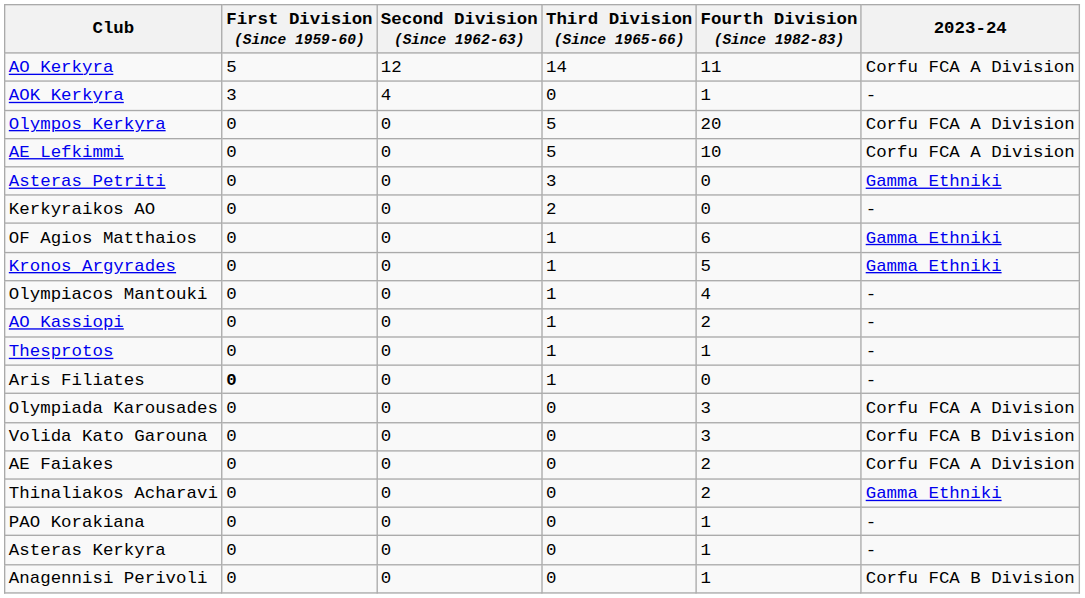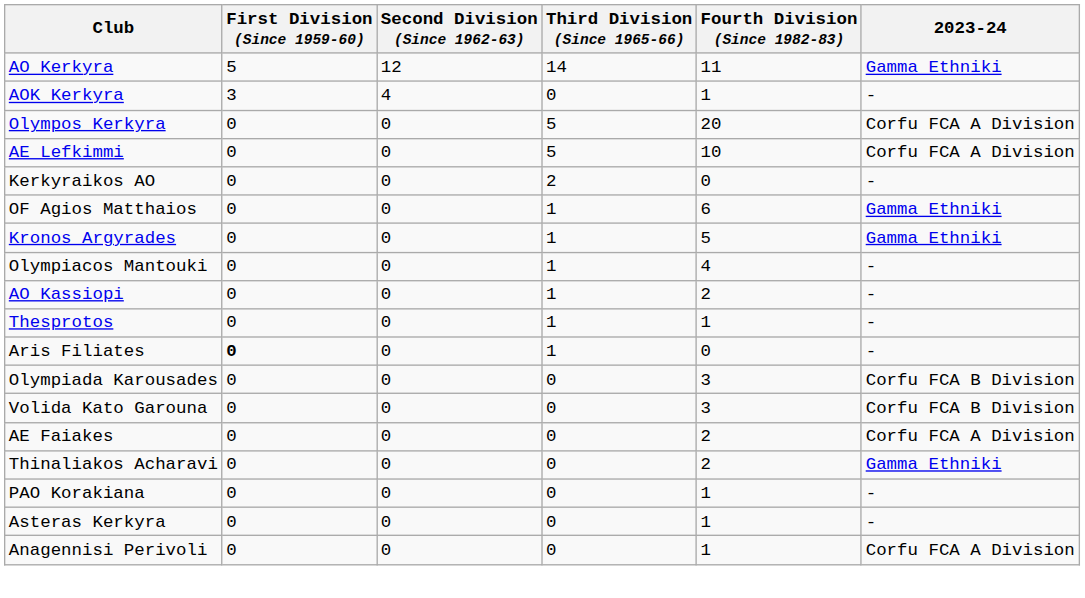AO Kerkyra | 2023-24: Corfu FCA A Division -> Gamma Ethniki
- row: Asteras Petriti | 0 | 0 | 3 | 0 | Gamma Ethniki
Olympiada Karousades | 2023-24: Corfu FCA A Division -> Corfu FCA B Division
Anagennisi Perivoli | 2023-24: Corfu FCA B Division -> Corfu FCA A Division
